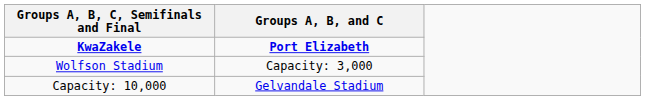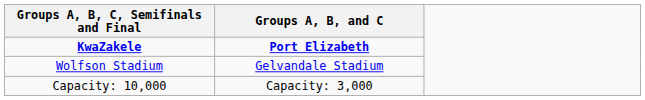Wolfson Stadium | Groups A, B, and C: Capacity: 3,000 -> Gelvandale Stadium
Capacity: 10,000 | Groups A, B, and C: Gelvandale Stadium -> Capacity: 3,000
